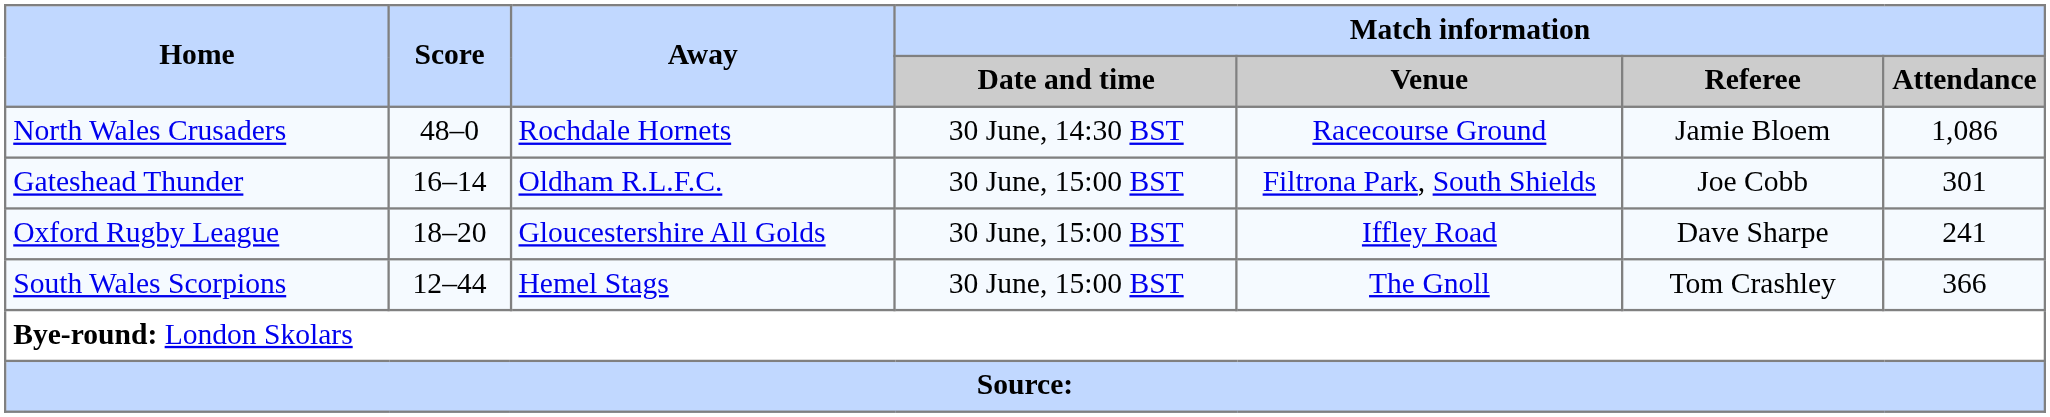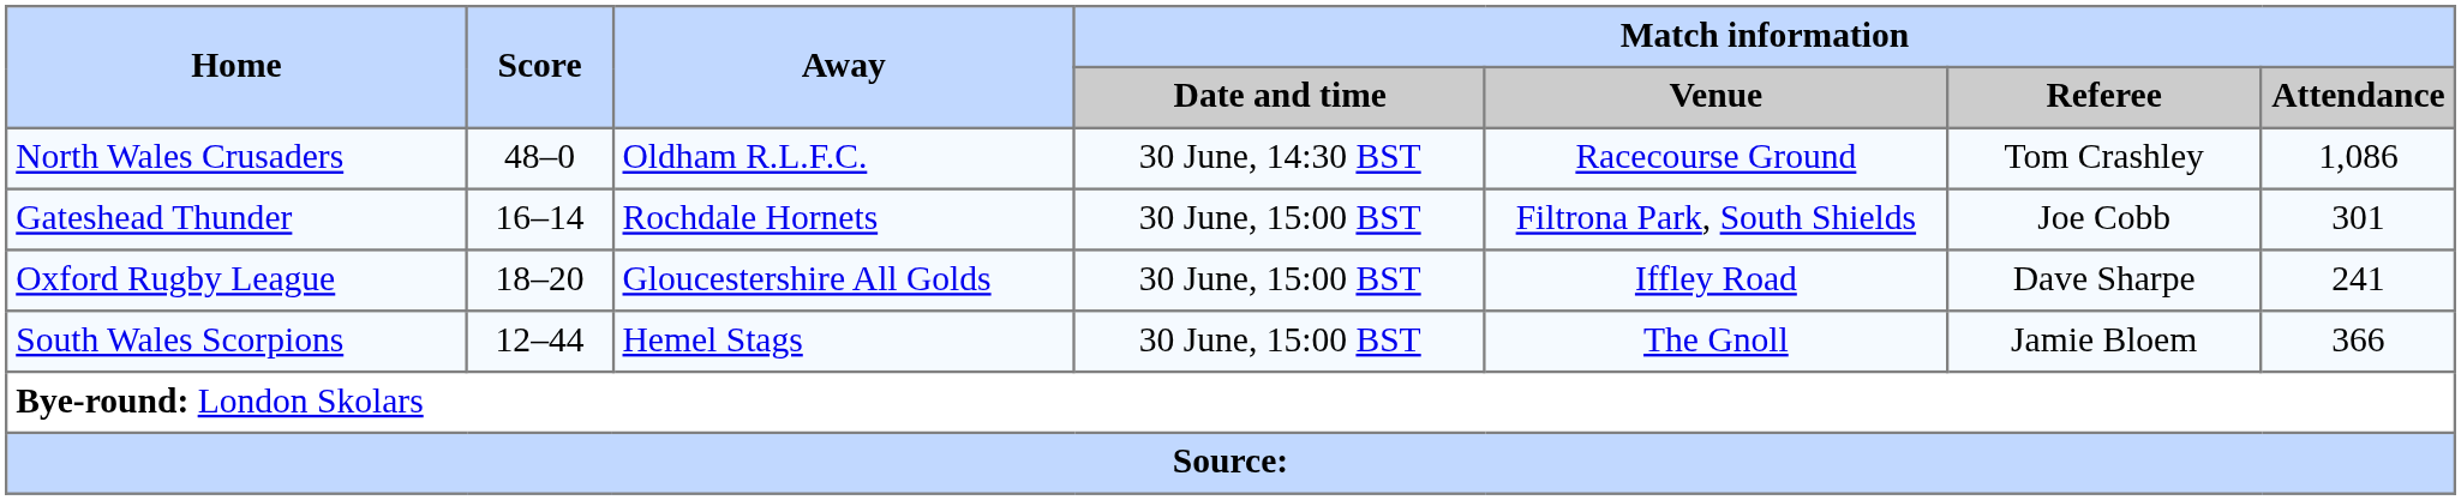North Wales Crusaders | Away: Rochdale Hornets -> Oldham R.L.F.C.
North Wales Crusaders | Match information / Referee: Jamie Bloem -> Tom Crashley
Gateshead Thunder | Away: Oldham R.L.F.C. -> Rochdale Hornets
South Wales Scorpions | Match information / Referee: Tom Crashley -> Jamie Bloem
